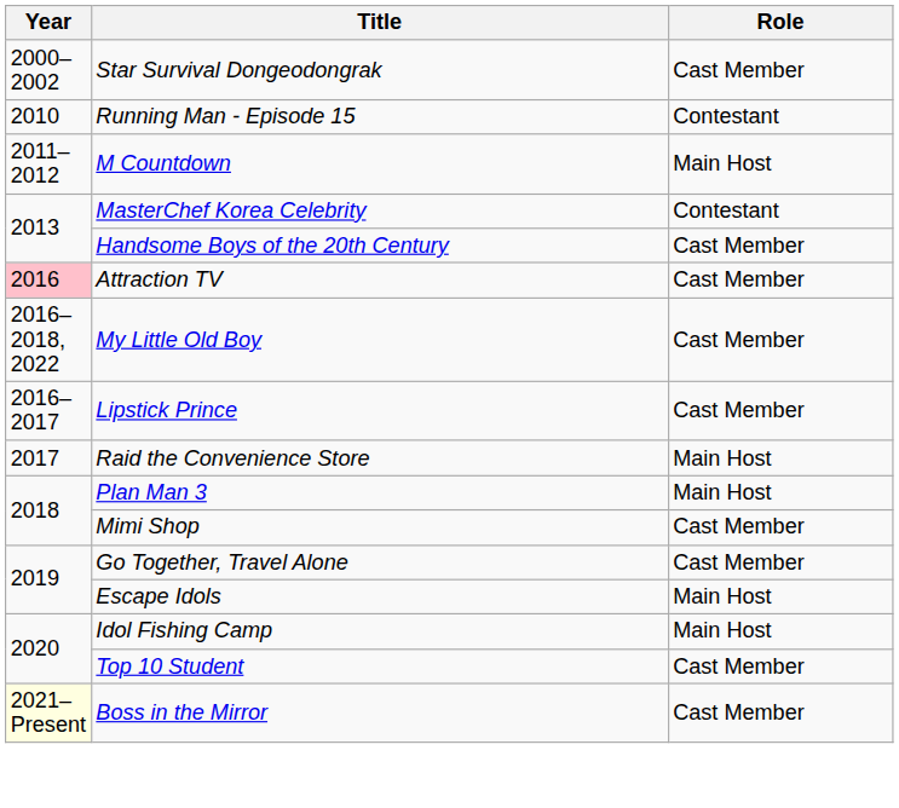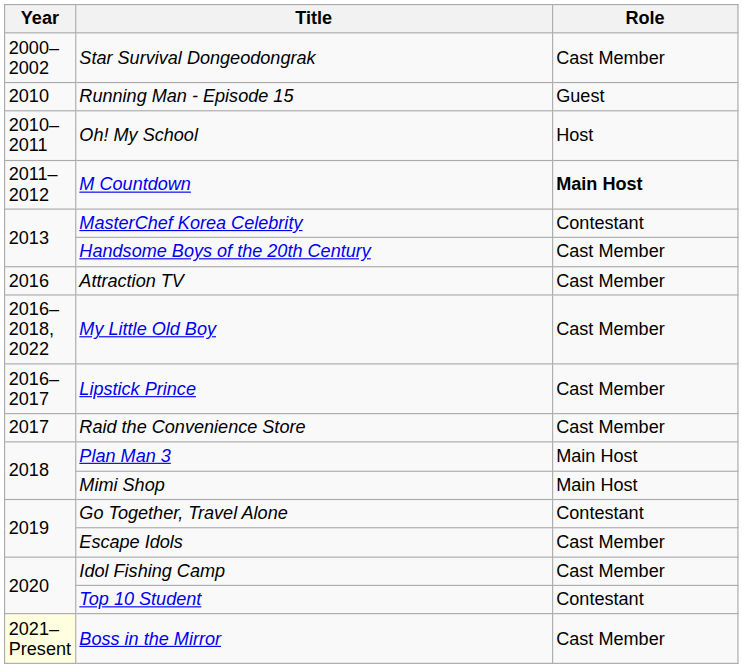Running Man - Episode 15 | Role: Contestant -> Guest
+ row: 2010–2011 | Oh! My School | Host
M Countdown | Role: normal -> bold
Attraction TV | Year: pink background -> no background
Raid the Convenience Store | Role: Main Host -> Cast Member
Mimi Shop | Role: Cast Member -> Main Host
Go Together, Travel Alone | Role: Cast Member -> Contestant
Escape Idols | Role: Main Host -> Cast Member
Idol Fishing Camp | Role: Main Host -> Cast Member
Top 10 Student | Role: Cast Member -> Contestant
